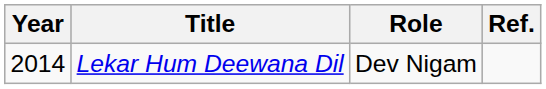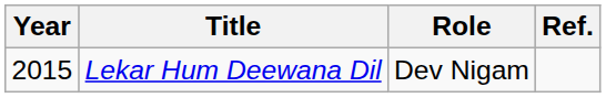Lekar Hum Deewana Dil | Year: 2014 -> 2015
